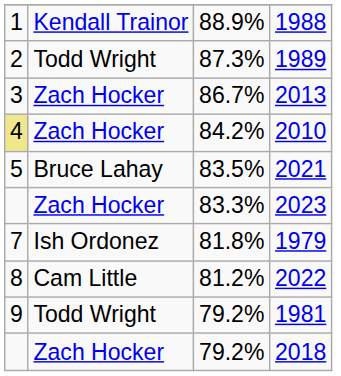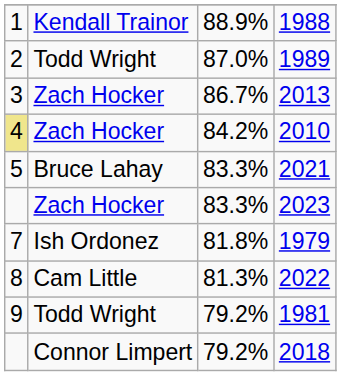1989 | column 3: 87.3% -> 87.0%
2021 | column 3: 83.5% -> 83.3%
2022 | column 3: 81.2% -> 81.3%
2018 | column 2: Zach Hocker -> Connor Limpert
